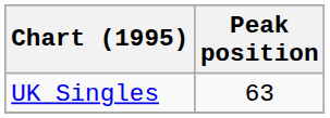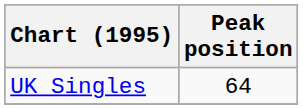UK Singles | Peak position: 63 -> 64
